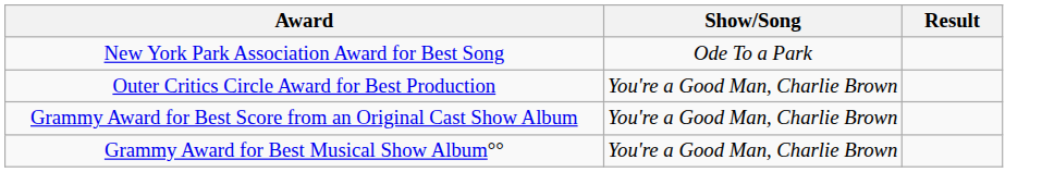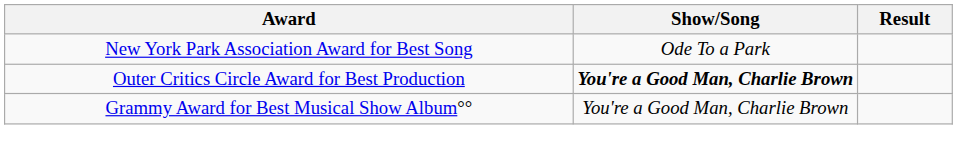Outer Critics Circle Award for Best Production | Show/Song: normal -> bold
- row: Grammy Award for Best Score from an Original Cast Show Album | You're a Good Man, Charlie Brown
